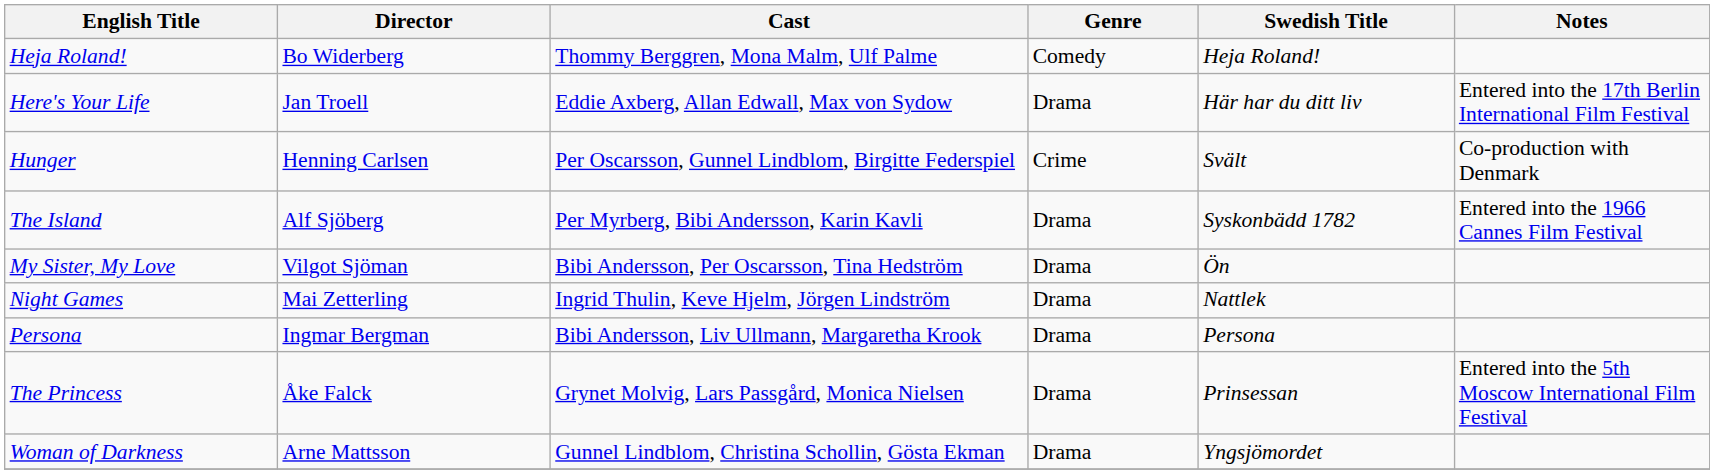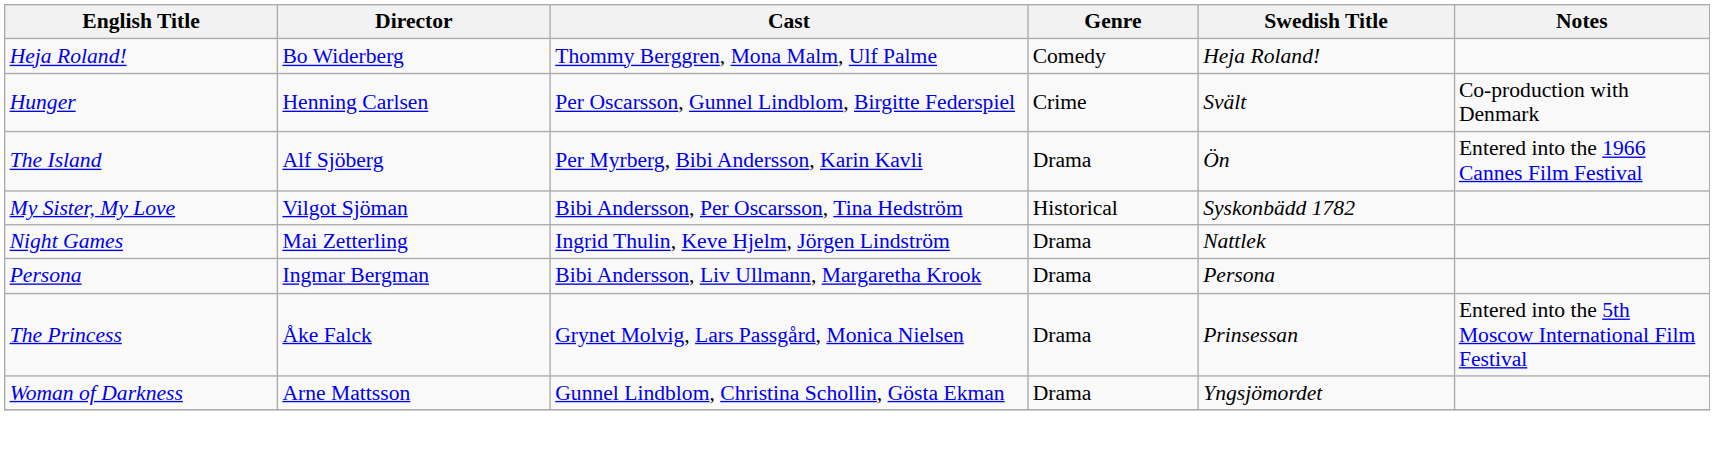- row: Here's Your Life | Jan Troell | Eddie Axberg, Allan Edwall, Max von Sydow | Drama | Här har du ditt liv | Entered into the 17th Berlin International Film Festival
The Island | Swedish Title: Syskonbädd 1782 -> Ön
My Sister, My Love | Genre: Drama -> Historical
My Sister, My Love | Swedish Title: Ön -> Syskonbädd 1782
